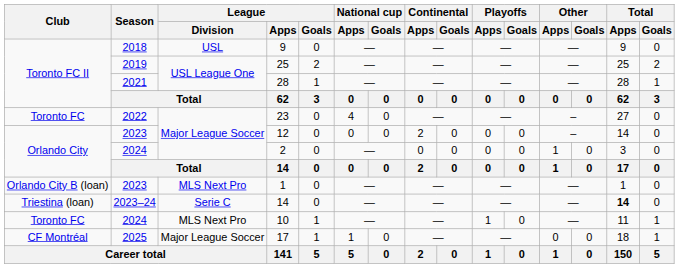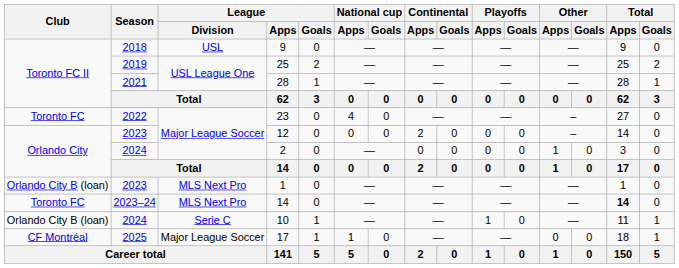2023–24 / 14 | Club: Triestina (loan) -> Toronto FC
2023–24 / 14 | League / Division: Serie C -> MLS Next Pro
10 | Club: Toronto FC -> Orlando City B (loan)
10 | League / Division: MLS Next Pro -> Serie C
